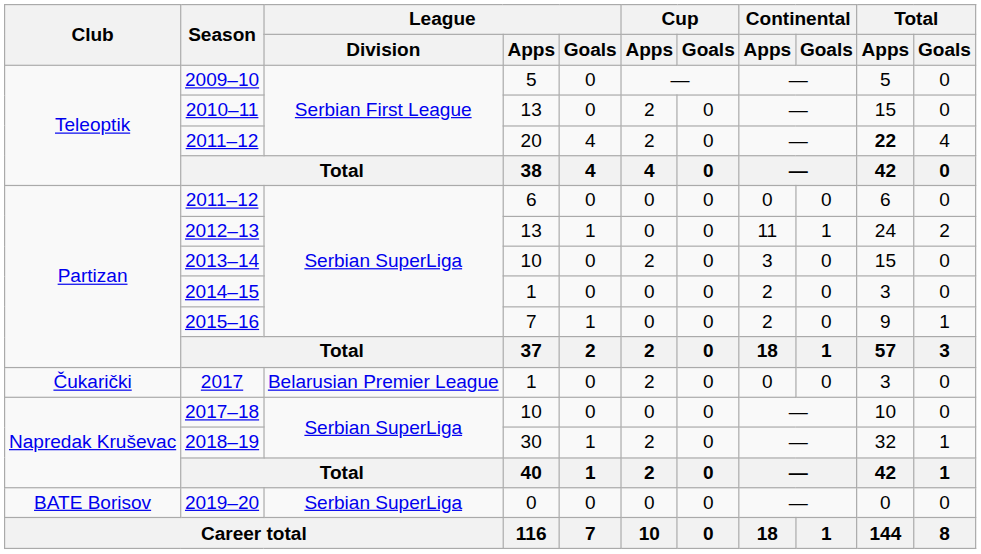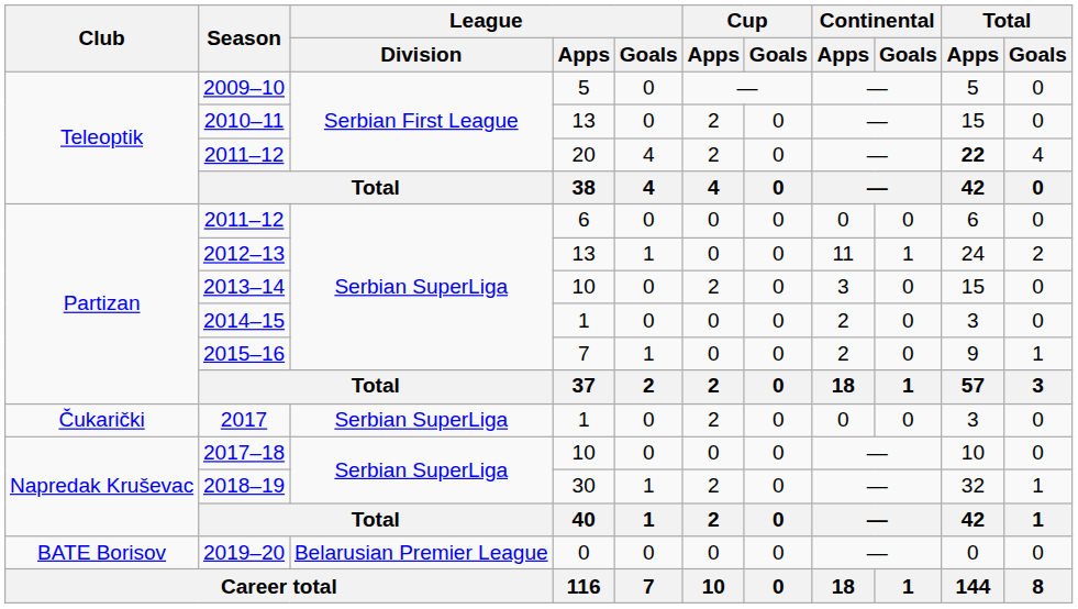2017 | League / Division: Belarusian Premier League -> Serbian SuperLiga
2019–20 | League / Division: Serbian SuperLiga -> Belarusian Premier League
